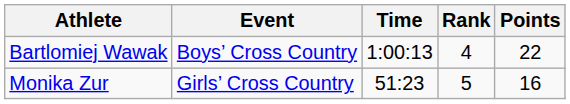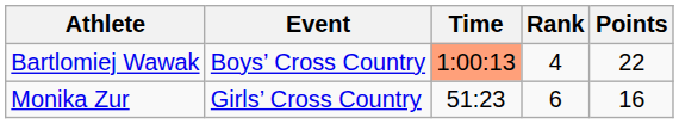Bartlomiej Wawak | Time: no background -> lightsalmon background
Monika Zur | Rank: 5 -> 6
